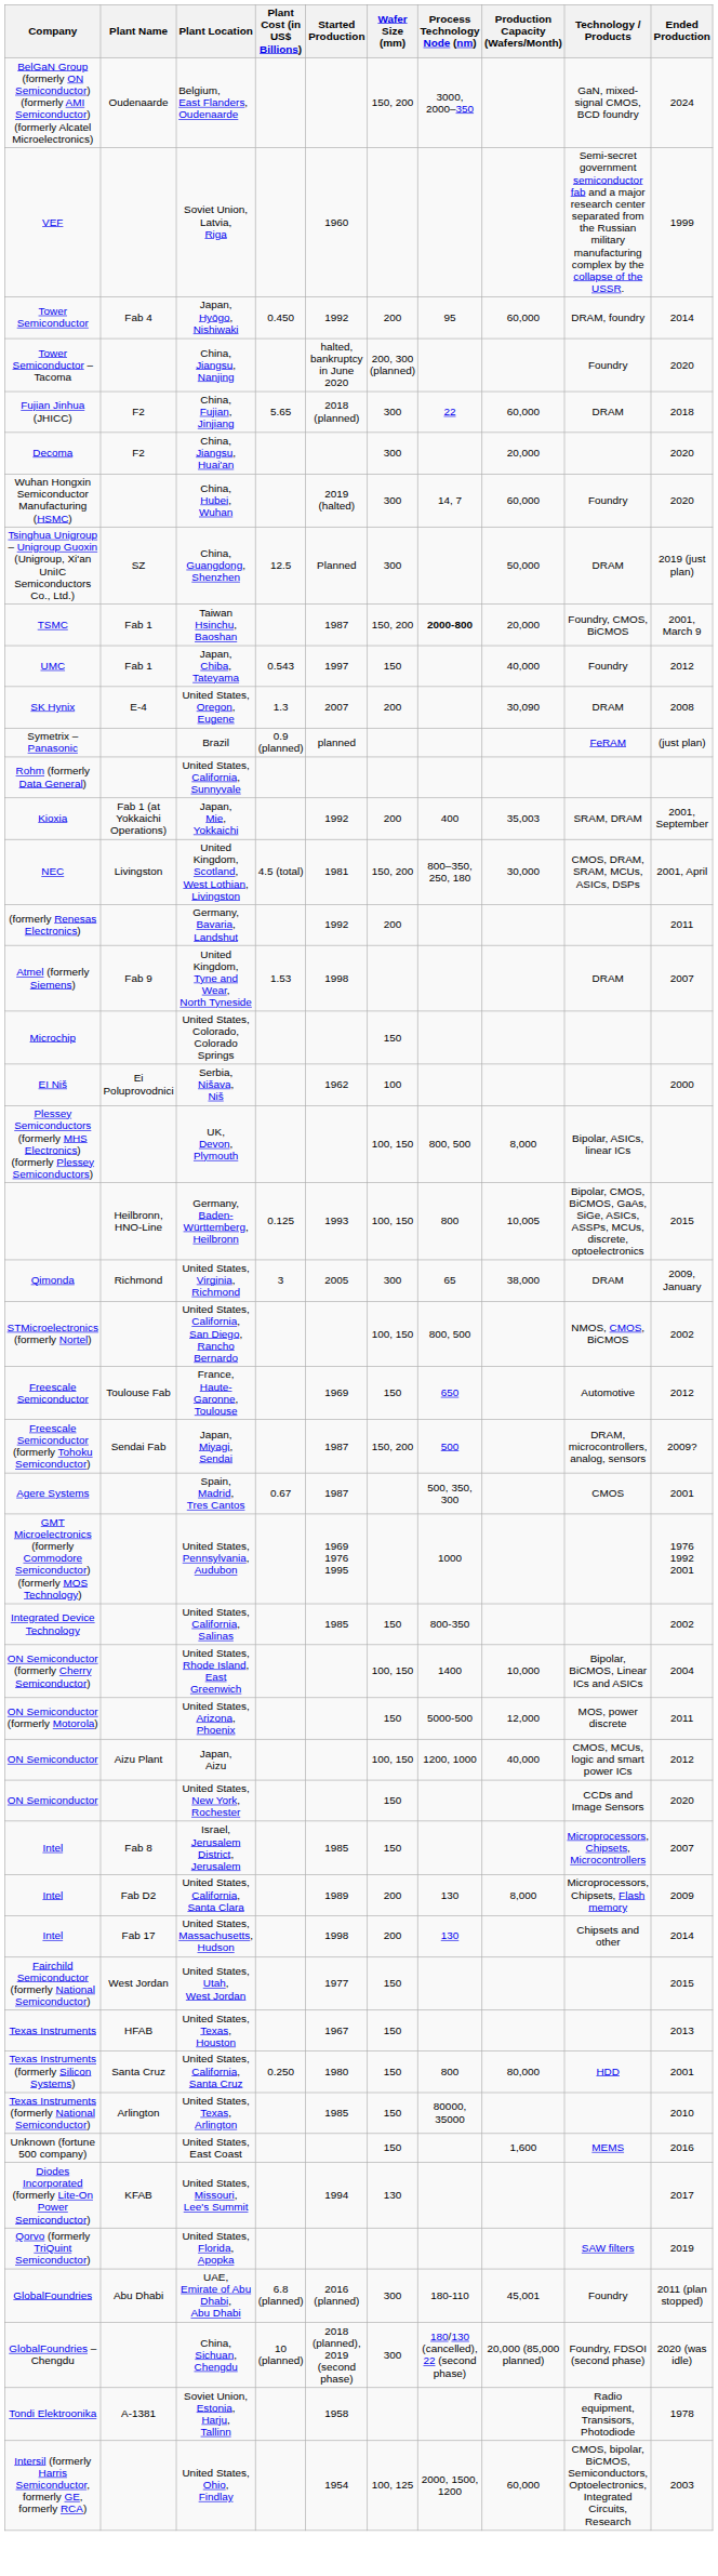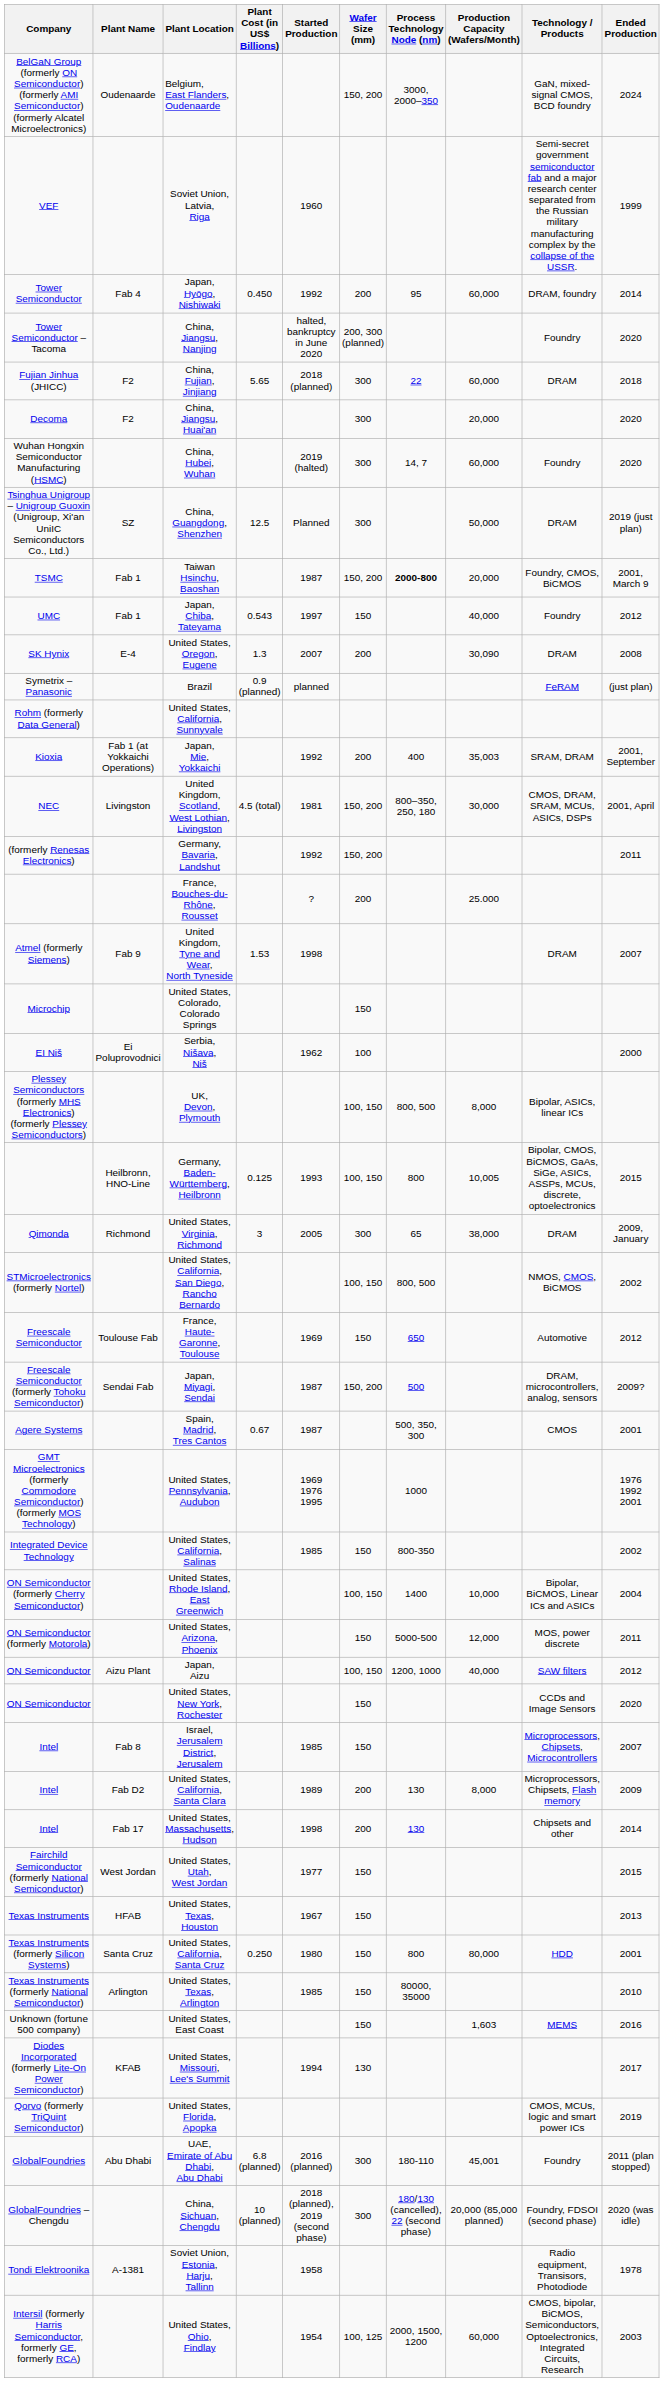Germany, Bavaria, Landshut | Wafer Size (mm): 200 -> 150, 200
+ row: France, Bouches-du-Rhône, Rousset | ? | 200 | 25.000
Japan, Aizu | Technology / Products: CMOS, MCUs, logic and smart power ICs -> SAW filters
United States, East Coast | Production Capacity (Wafers/Month): 1,600 -> 1,603
United States, Florida, Apopka | Technology / Products: SAW filters -> CMOS, MCUs, logic and smart power ICs
